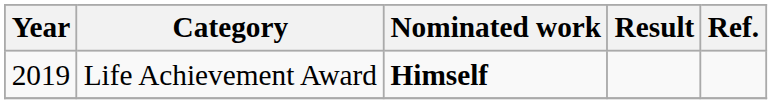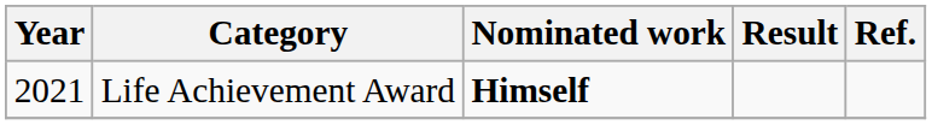Life Achievement Award | Year: 2019 -> 2021
